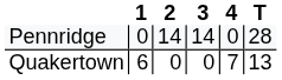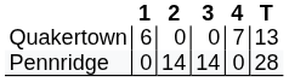rows swapped: Pennridge <-> Quakertown
